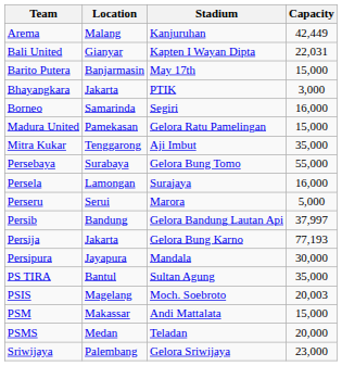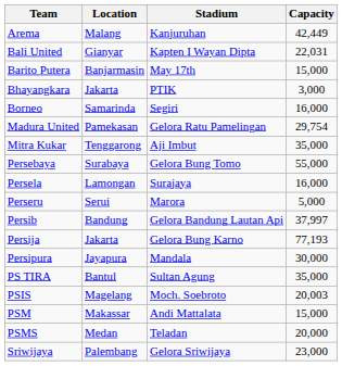Madura United | Capacity: 15,000 -> 29,754
